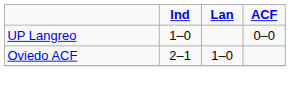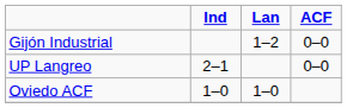+ row: Gijón Industrial | 1–2 | 0–0
UP Langreo | Ind: 1–0 -> 2–1
Oviedo ACF | Ind: 2–1 -> 1–0
